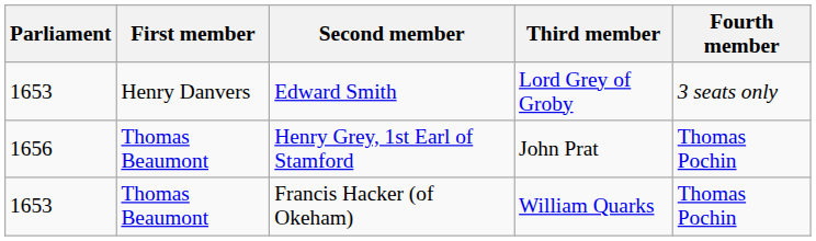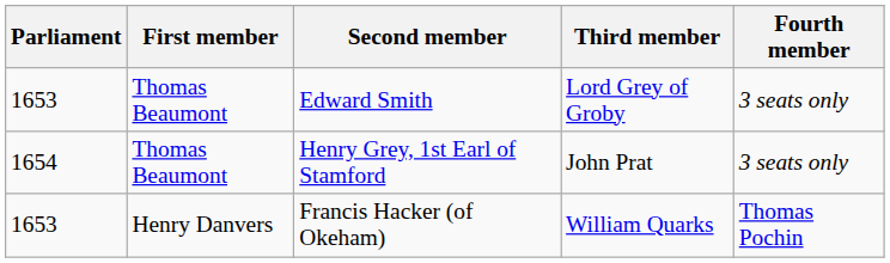Edward Smith | First member: Henry Danvers -> Thomas Beaumont
Henry Grey, 1st Earl of Stamford | Parliament: 1656 -> 1654
Henry Grey, 1st Earl of Stamford | Fourth member: Thomas Pochin -> 3 seats only
Francis Hacker (of Okeham) | First member: Thomas Beaumont -> Henry Danvers
